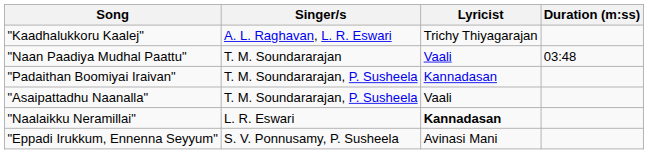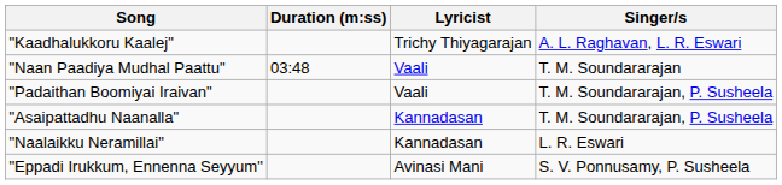columns swapped: Singer/s <-> Duration (m:ss)
"Padaithan Boomiyai Iraivan" | Lyricist: Kannadasan -> Vaali
"Asaipattadhu Naanalla" | Lyricist: Vaali -> Kannadasan
"Naalaikku Neramillai" | Lyricist: bold -> normal
